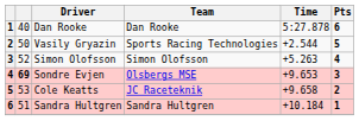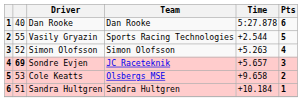Vasily Gryazin | column 2: 50 -> 55
Sondre Evjen | Team: Olsbergs MSE -> JC Raceteknik
Sondre Evjen | Time: +9.653 -> +5.657
Cole Keatts | Team: JC Raceteknik -> Olsbergs MSE
